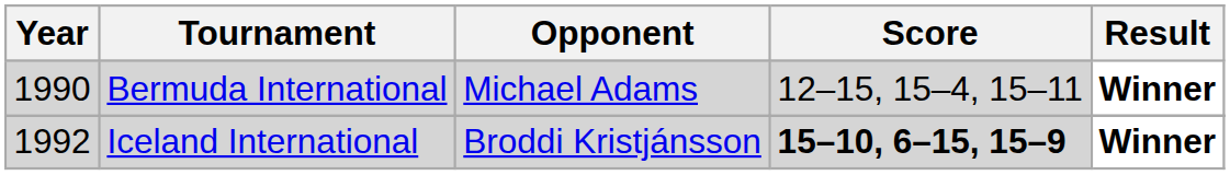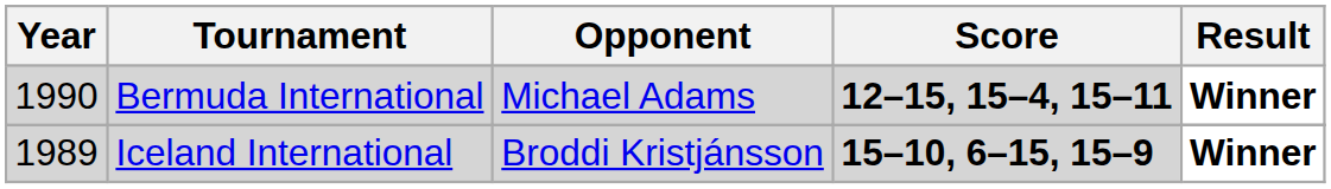Bermuda International | Score: normal -> bold
Iceland International | Year: 1992 -> 1989
